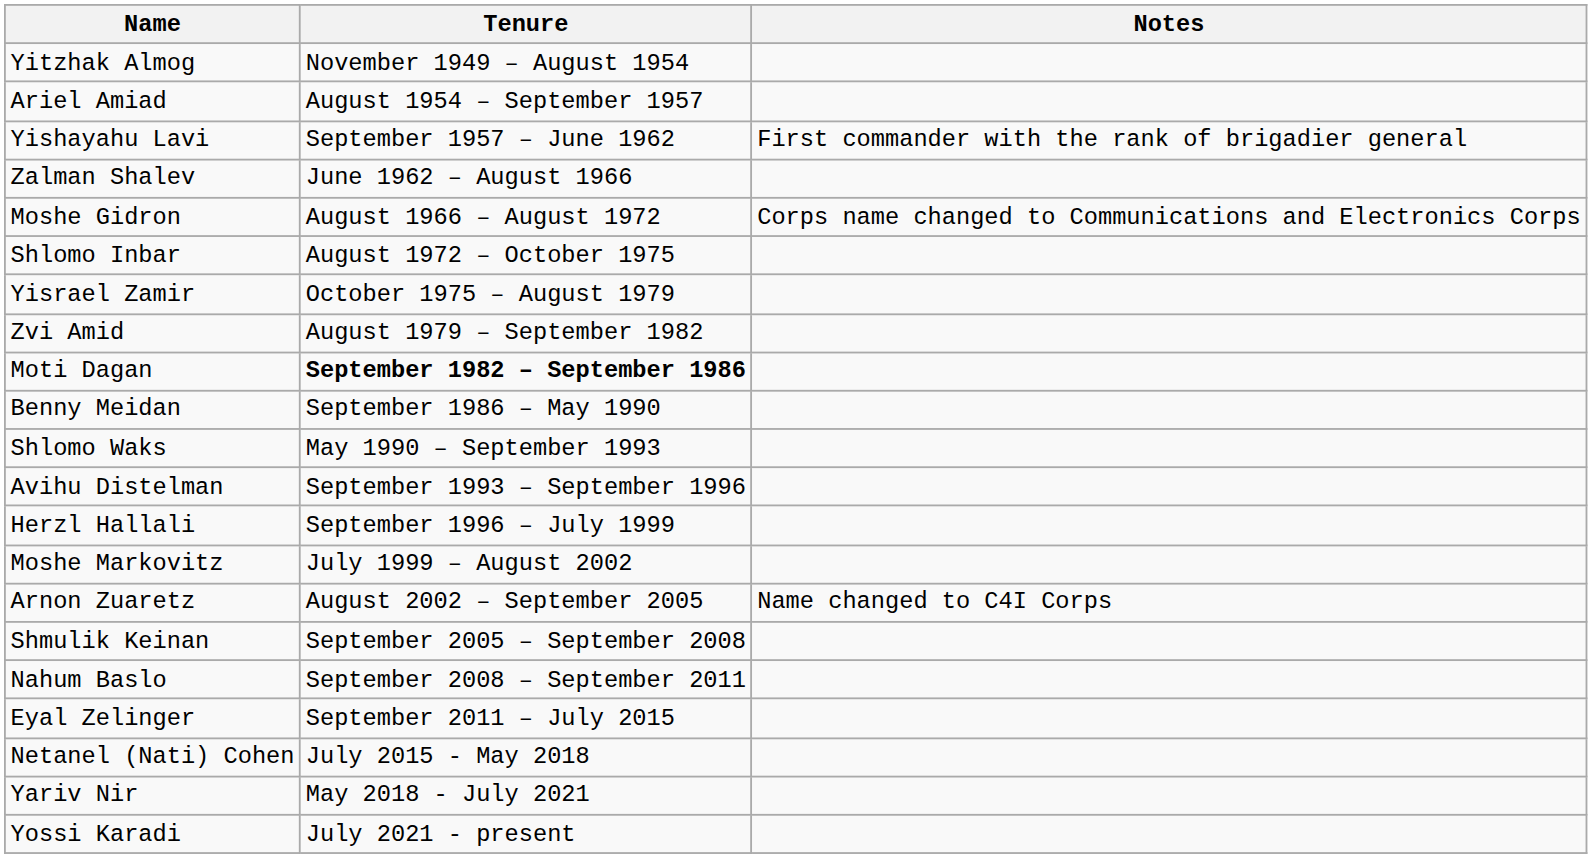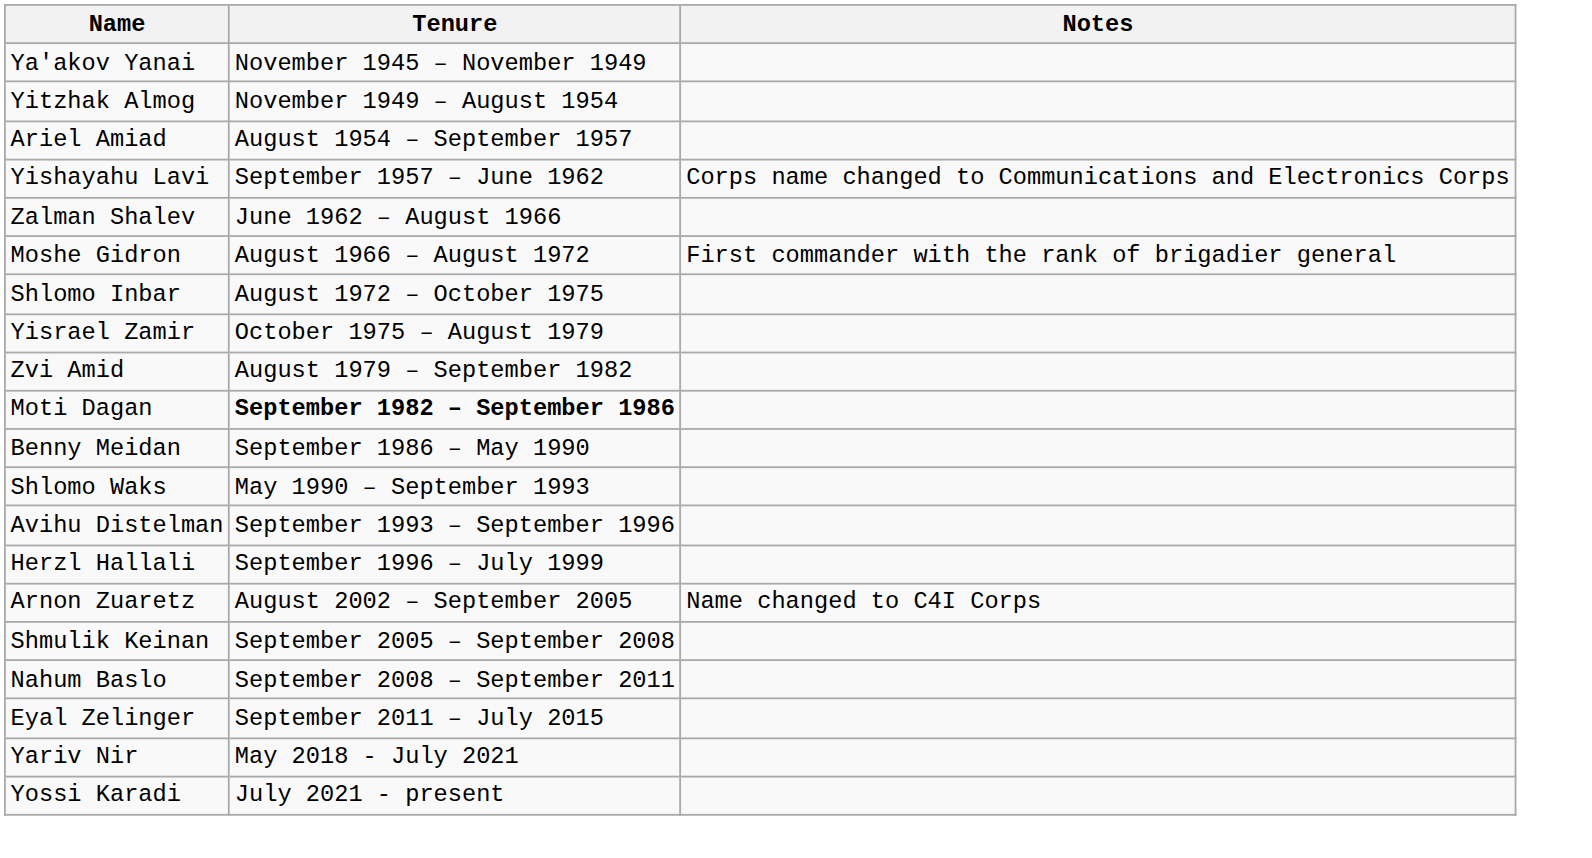+ row: Ya'akov Yanai | November 1945 – November 1949
Yishayahu Lavi | Notes: First commander with the rank of brigadier general -> Corps name changed to Communications and Electronics Corps
Moshe Gidron | Notes: Corps name changed to Communications and Electronics Corps -> First commander with the rank of brigadier general
- row: Moshe Markovitz | July 1999 – August 2002
- row: Netanel (Nati) Cohen | July 2015 - May 2018
